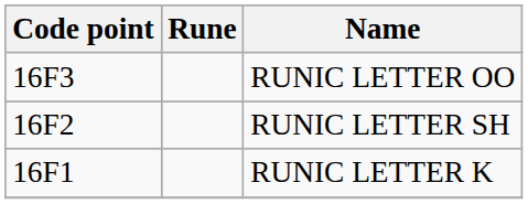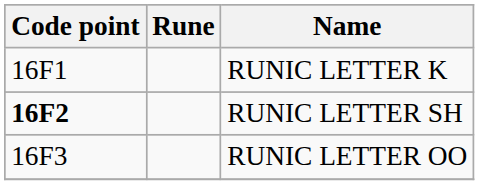rows swapped: RUNIC LETTER K <-> RUNIC LETTER OO
RUNIC LETTER SH | Code point: normal -> bold
